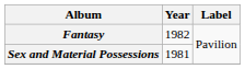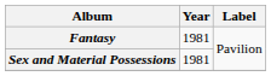Fantasy | Year: 1982 -> 1981
